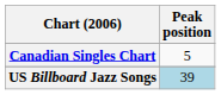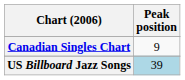Canadian Singles Chart | Peak position: 5 -> 9
